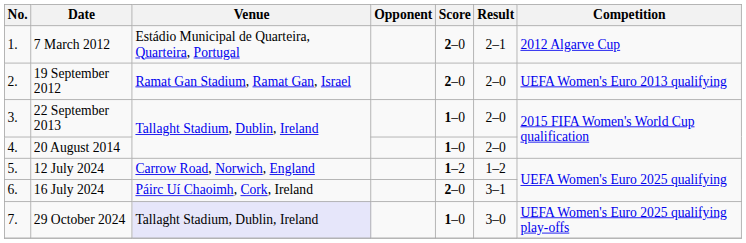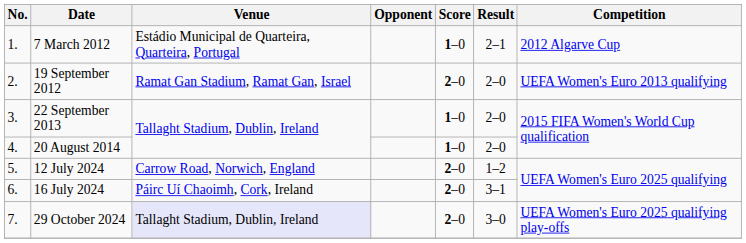7 March 2012 | Score: 2–0 -> 1–0
12 July 2024 | Score: 1–2 -> 2–0
29 October 2024 | Score: 1–0 -> 2–0
